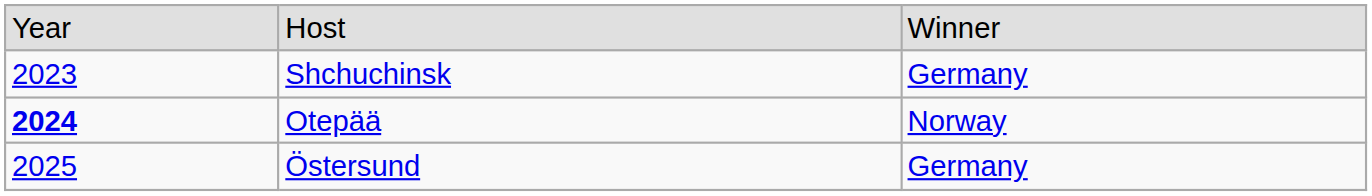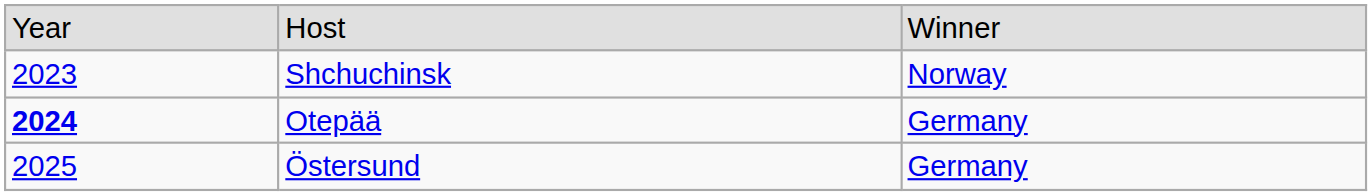Shchuchinsk | column 3: Germany -> Norway
Otepää | column 3: Norway -> Germany
